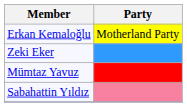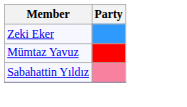- row: Erkan Kemaloğlu | Motherland Party
